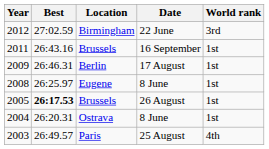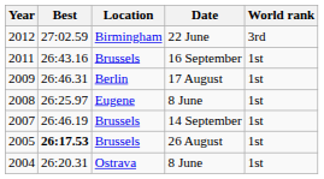+ row: 2007 | 26:46.19 | Brussels | 14 September | 1st
- row: 2003 | 26:49.57 | Paris | 25 August | 4th
